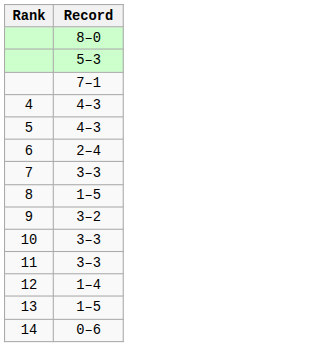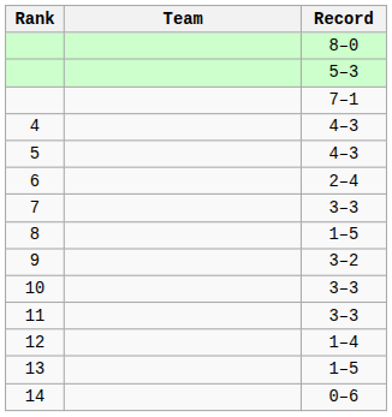+ column: Team
